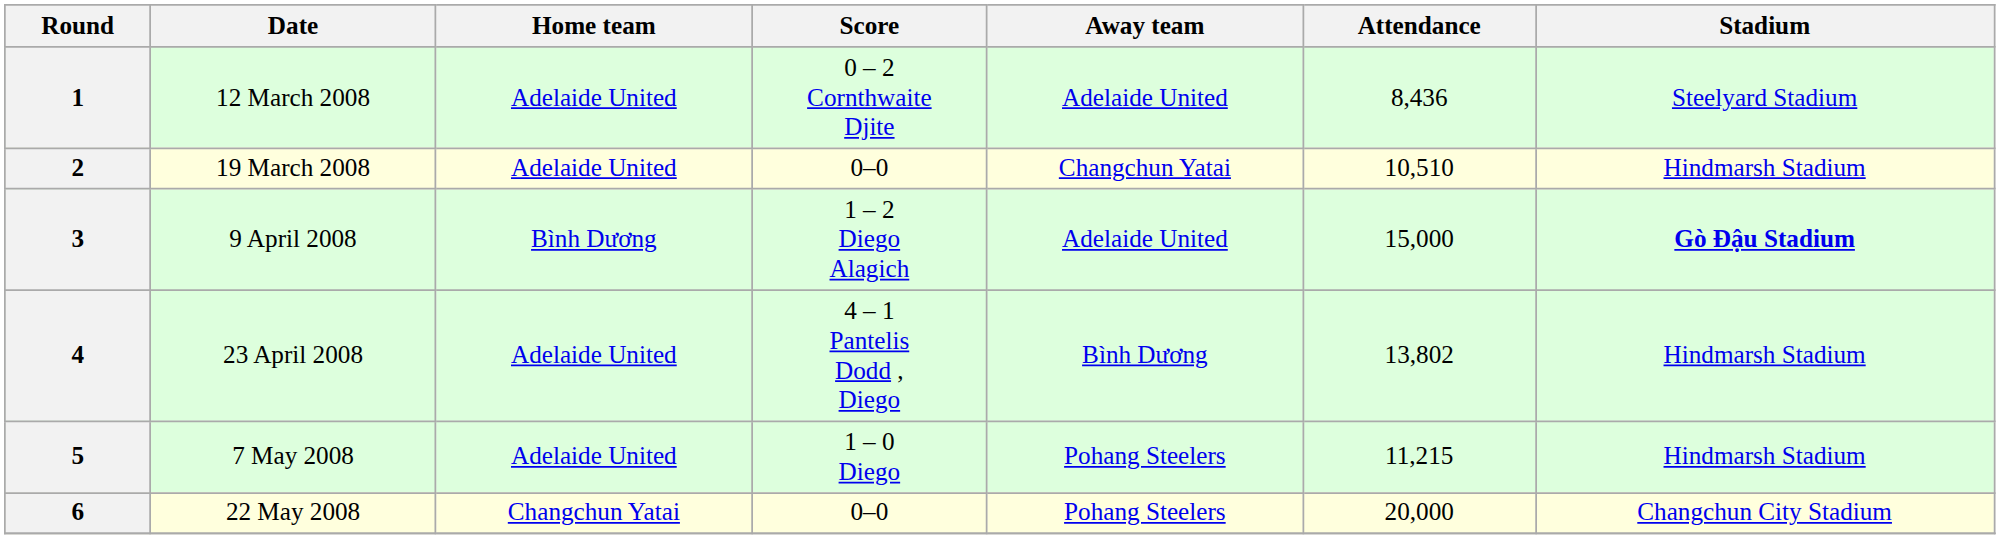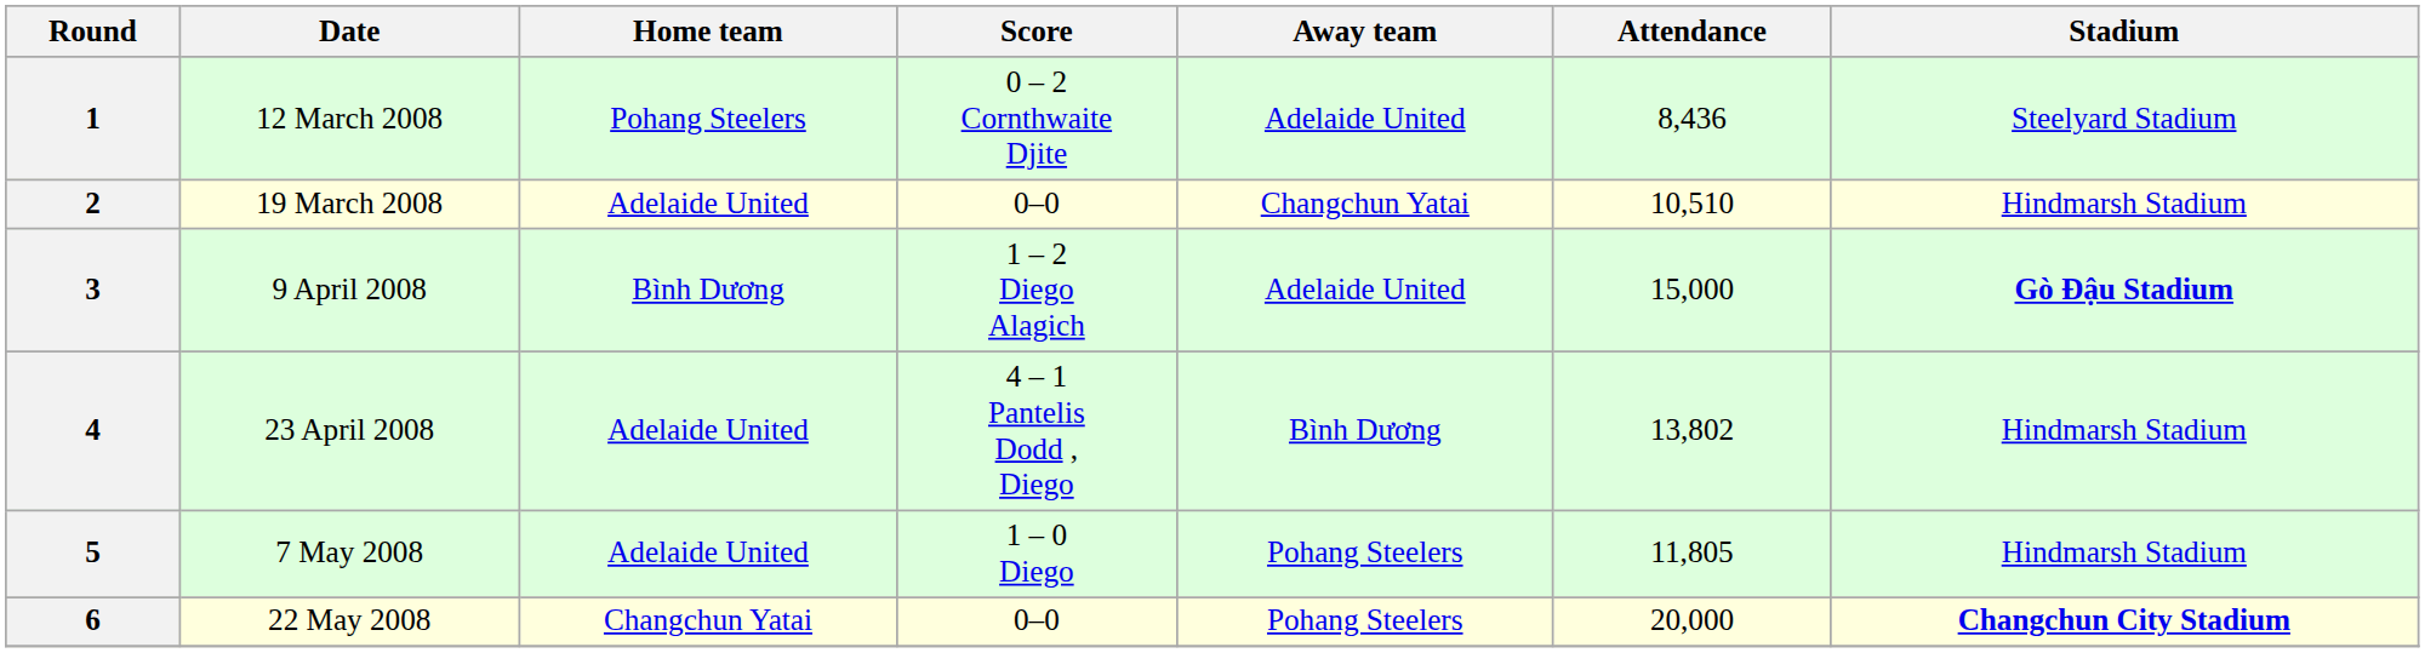1 | Home team: Adelaide United -> Pohang Steelers
5 | Attendance: 11,215 -> 11,805
6 | Stadium: normal -> bold
